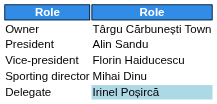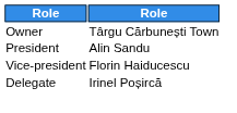- row: Sporting director | Mihai Dinu
Delegate | column 2: lightblue background -> no background
